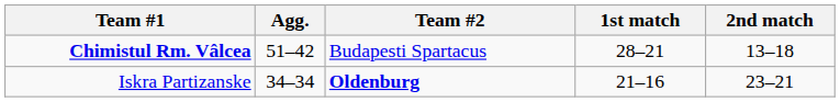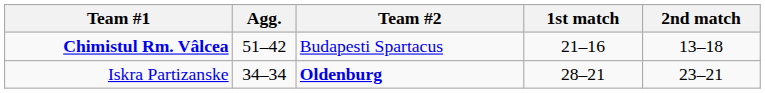Chimistul Rm. Vâlcea | 1st match: 28–21 -> 21–16
Iskra Partizanske | 1st match: 21–16 -> 28–21
